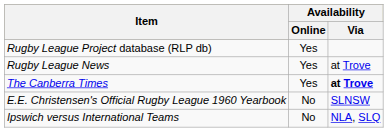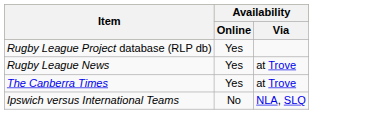The Canberra Times | Availability / Via: bold -> normal
- row: E.E. Christensen's Official Rugby League 1960 Yearbook | No | SLNSW
